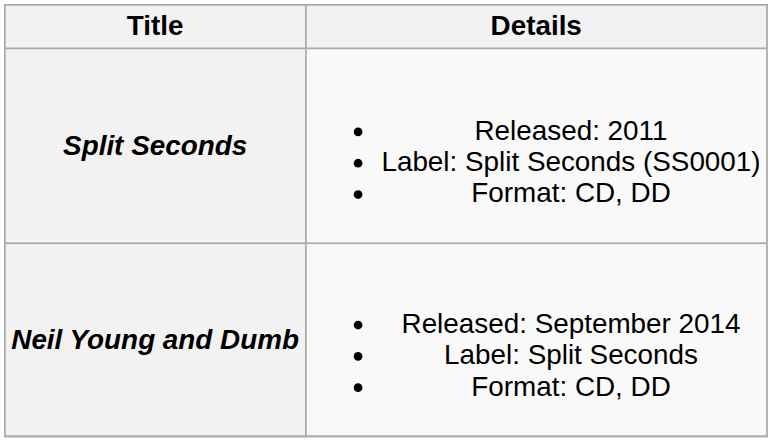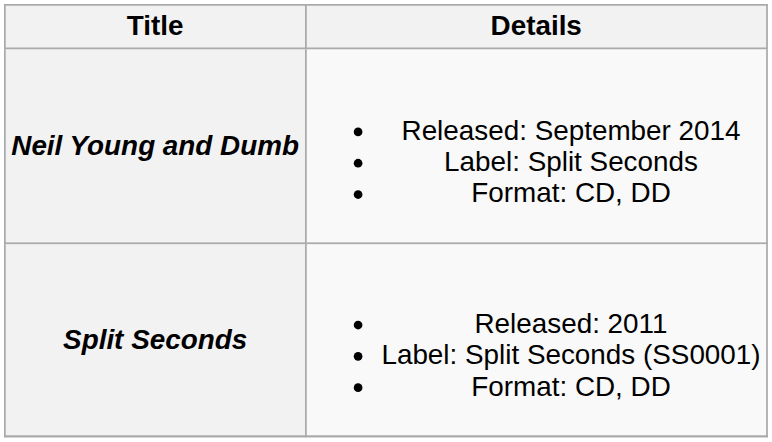rows swapped: Split Seconds <-> Neil Young and Dumb
